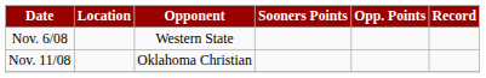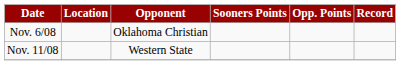Nov. 6/08 | Opponent: Western State -> Oklahoma Christian
Nov. 11/08 | Opponent: Oklahoma Christian -> Western State
